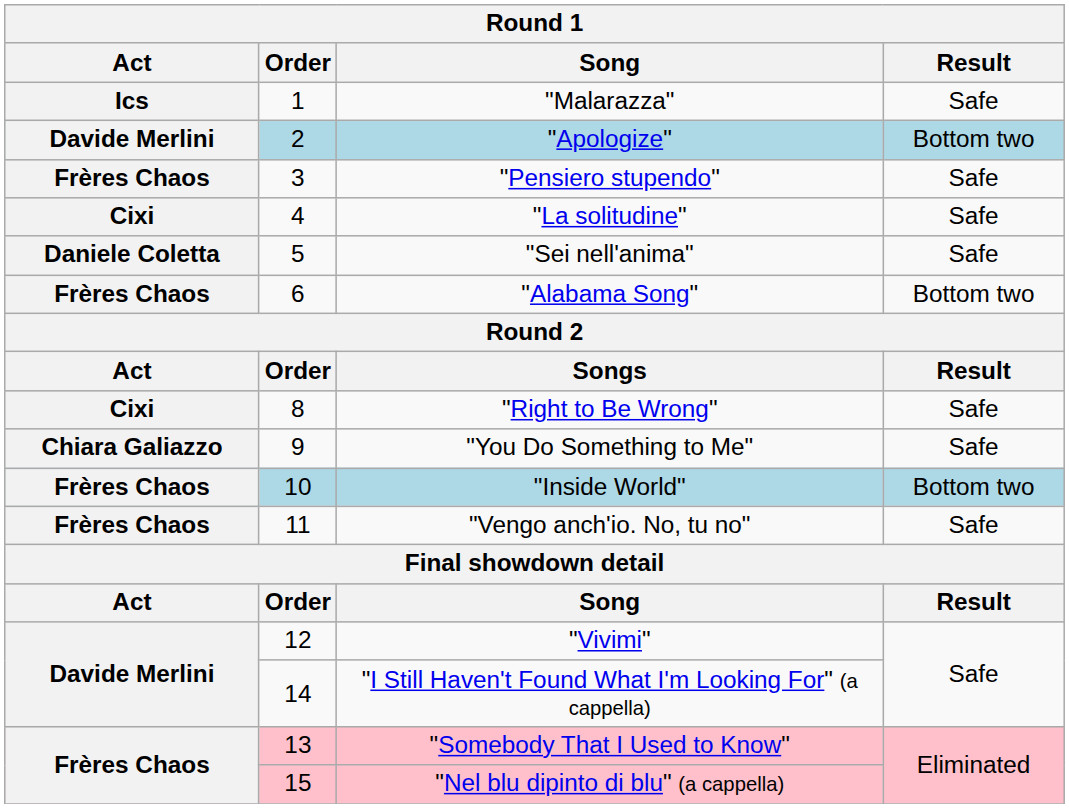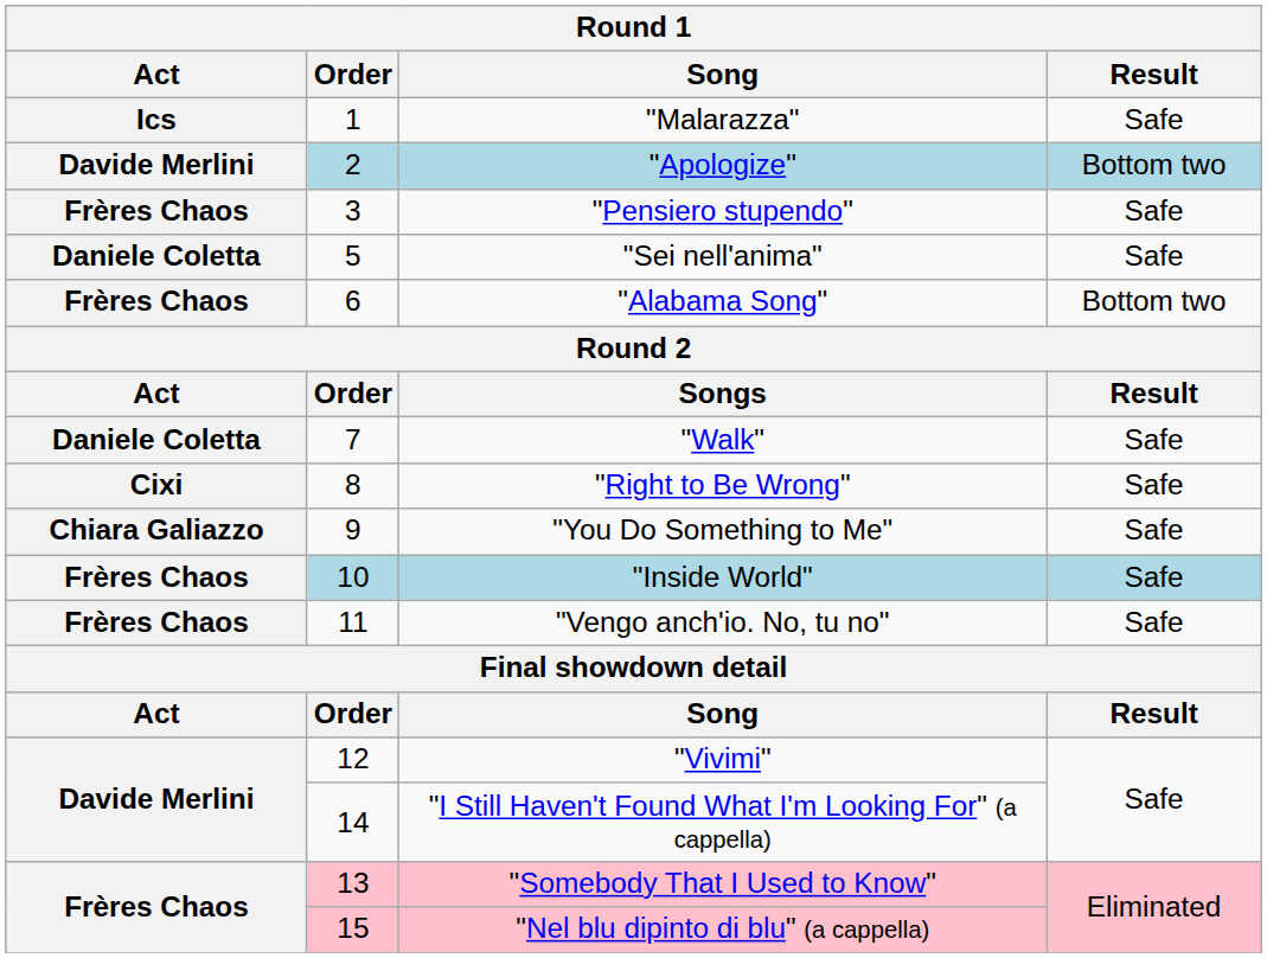- row: Cixi | 4 | "La solitudine" | Safe
+ row: Daniele Coletta | 7 | "Walk" | Safe
"Inside World" | Result: Bottom two -> Safe
